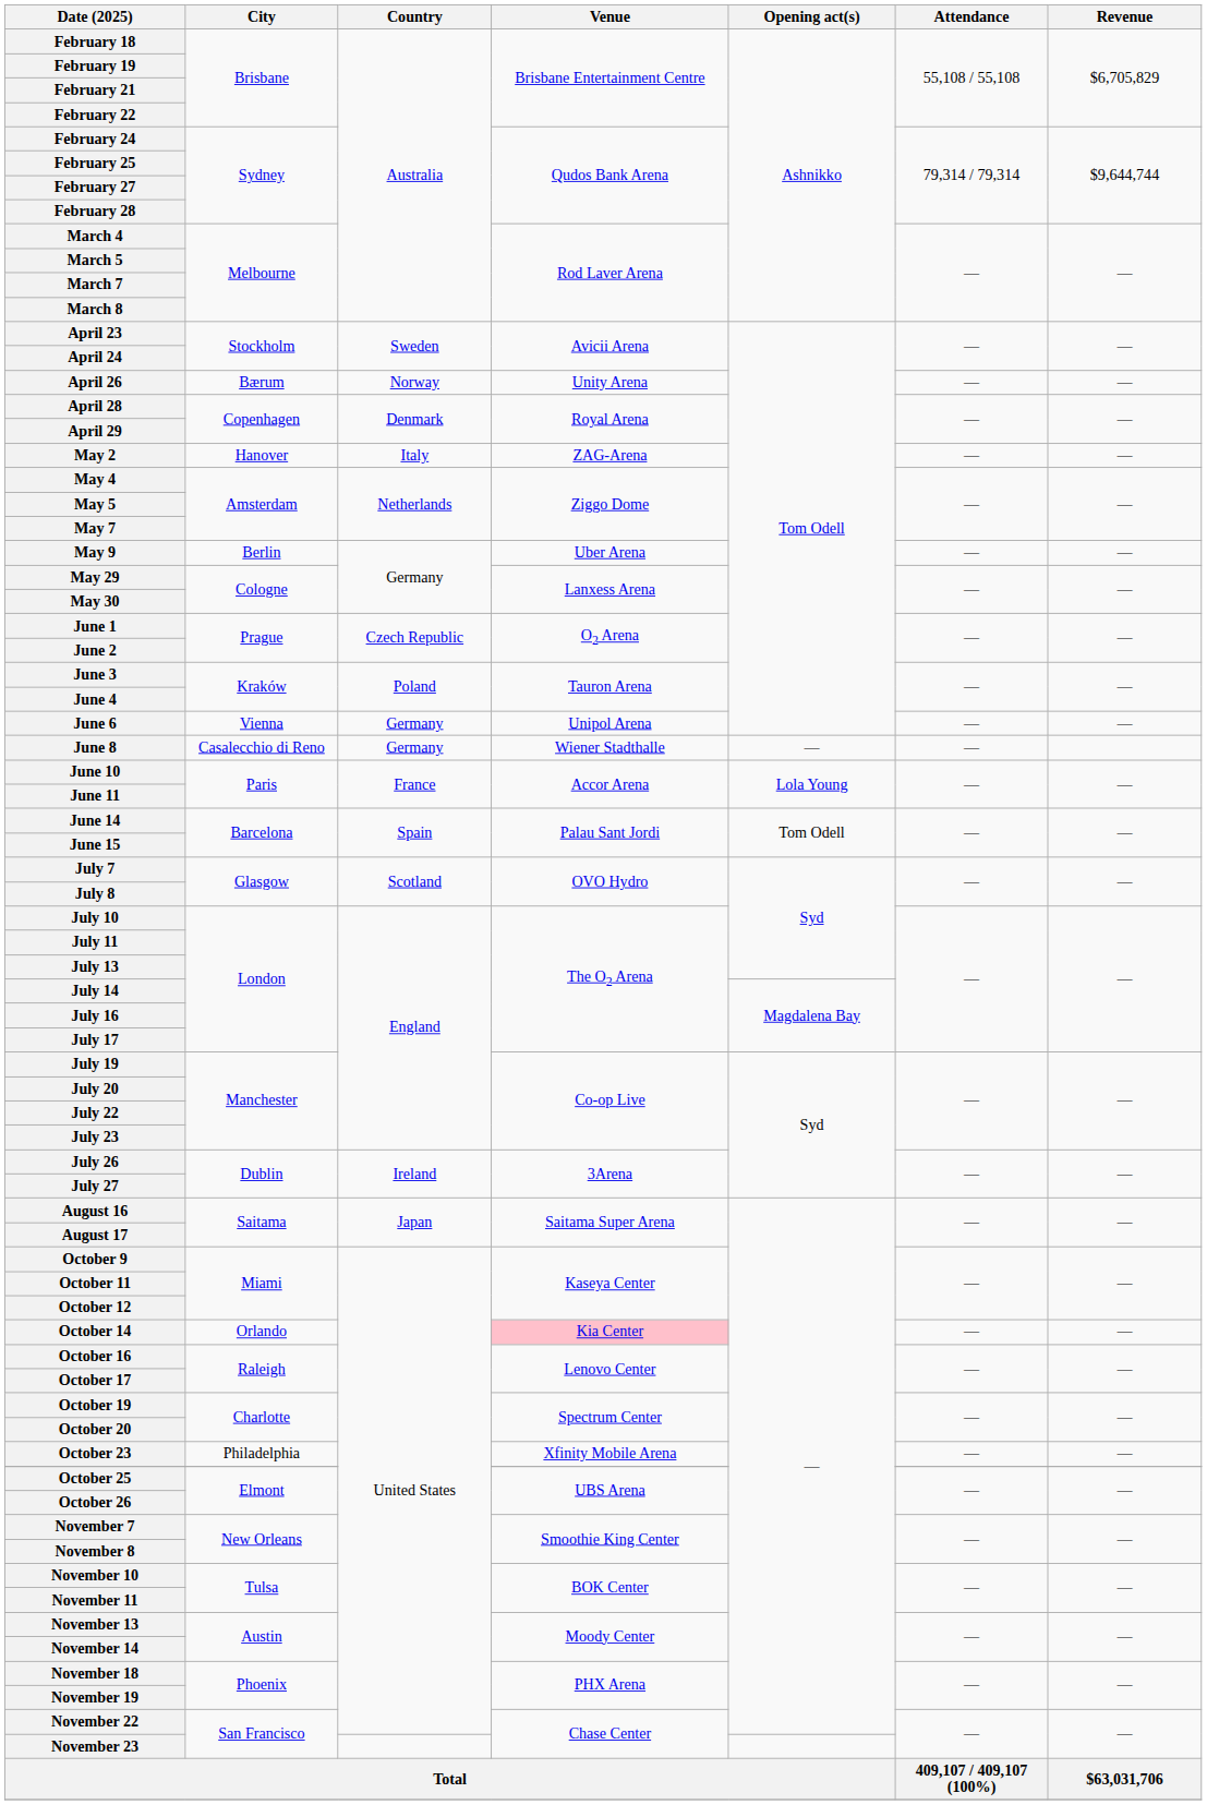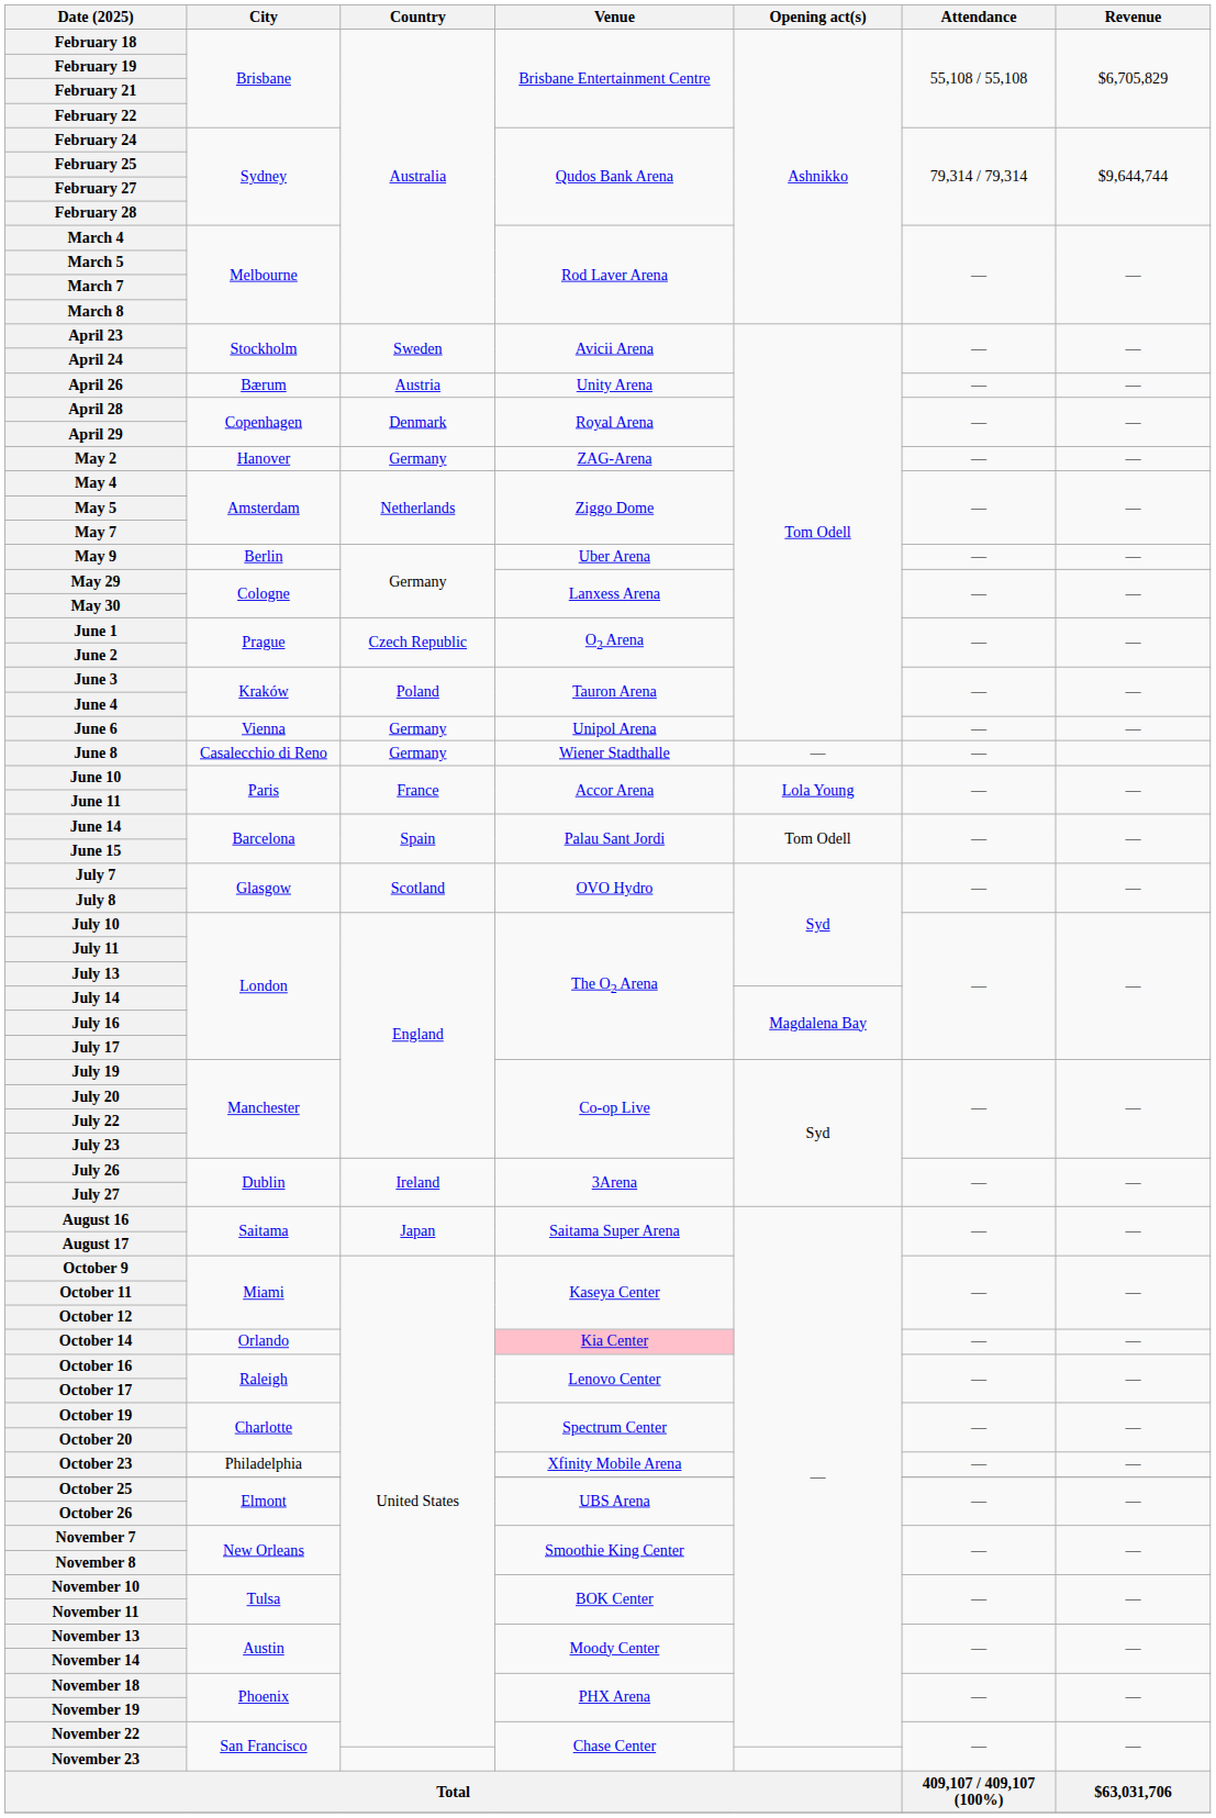April 26 | Country: Norway -> Austria
May 2 | Country: Italy -> Germany
